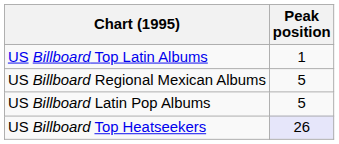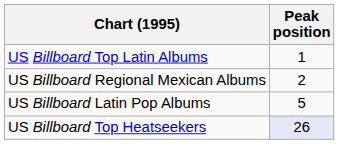US Billboard Regional Mexican Albums | Peak position: 5 -> 2
